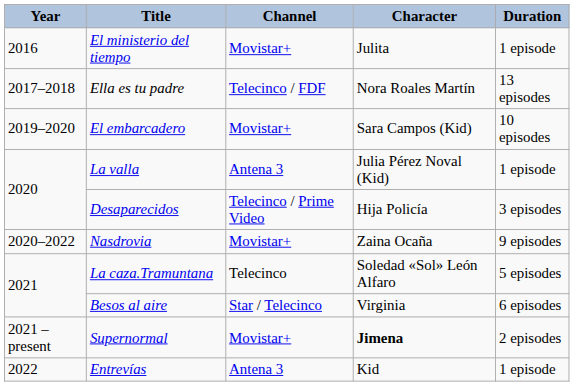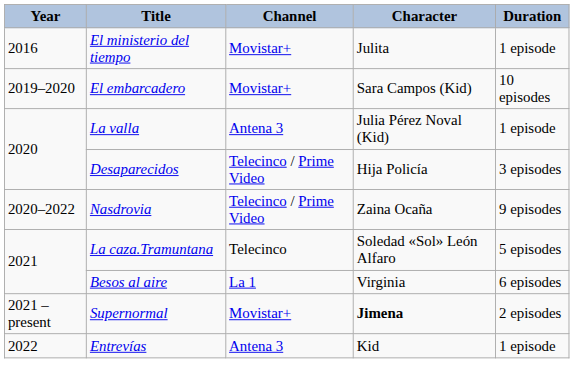- row: 2017–2018 | Ella es tu padre | Telecinco / FDF | Nora Roales Martín | 13 episodes
Nasdrovia | Channel: Movistar+ -> Telecinco / Prime Video
Besos al aire | Channel: Star / Telecinco -> La 1
